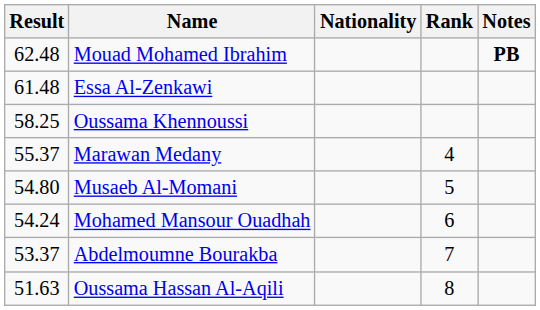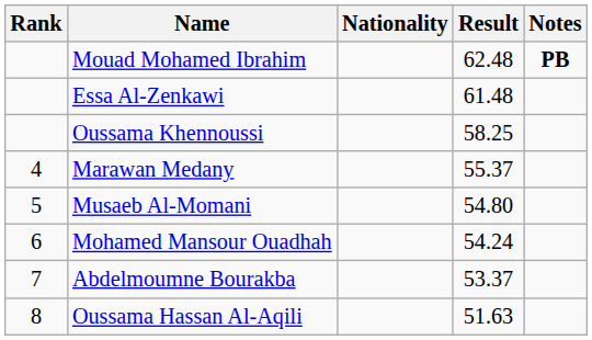columns swapped: Rank <-> Result
